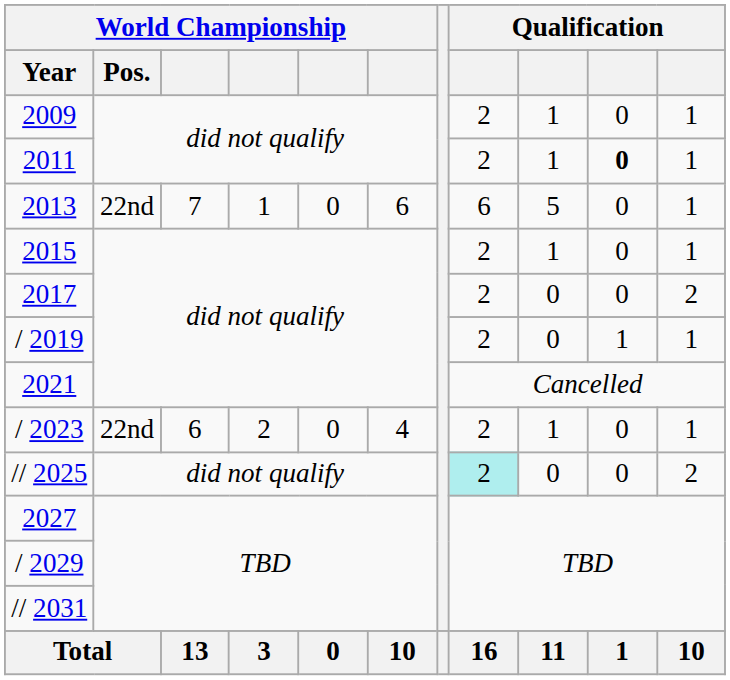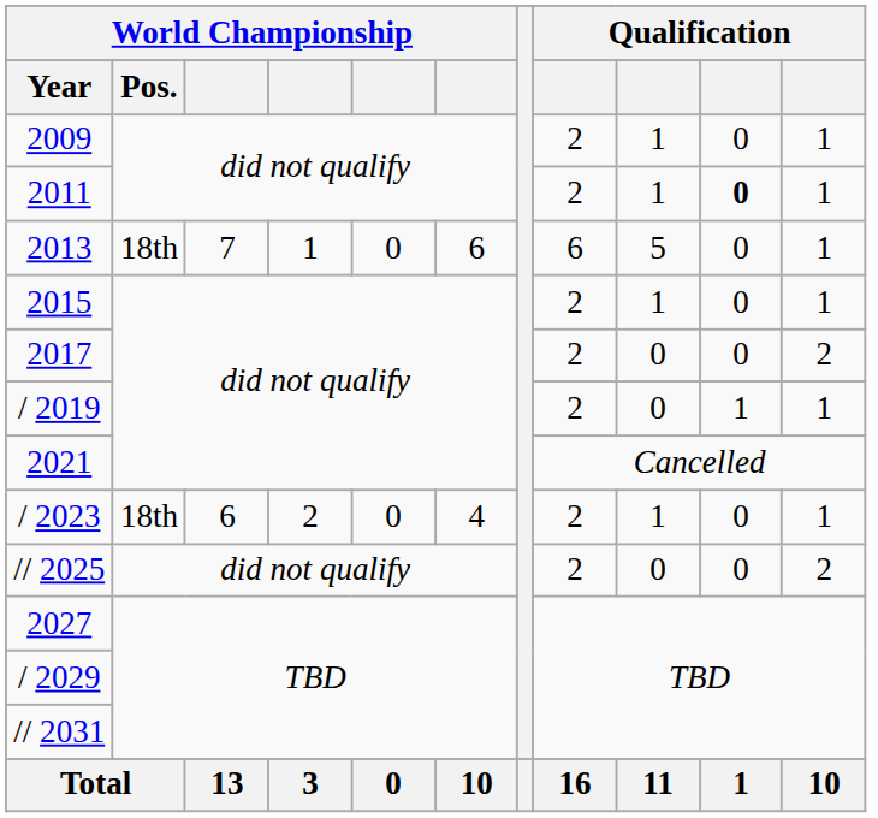2013 | World Championship / Pos.: 22nd -> 18th
/ 2023 | World Championship / Pos.: 22nd -> 18th
// 2025 | column 8: paleturquoise background -> no background
